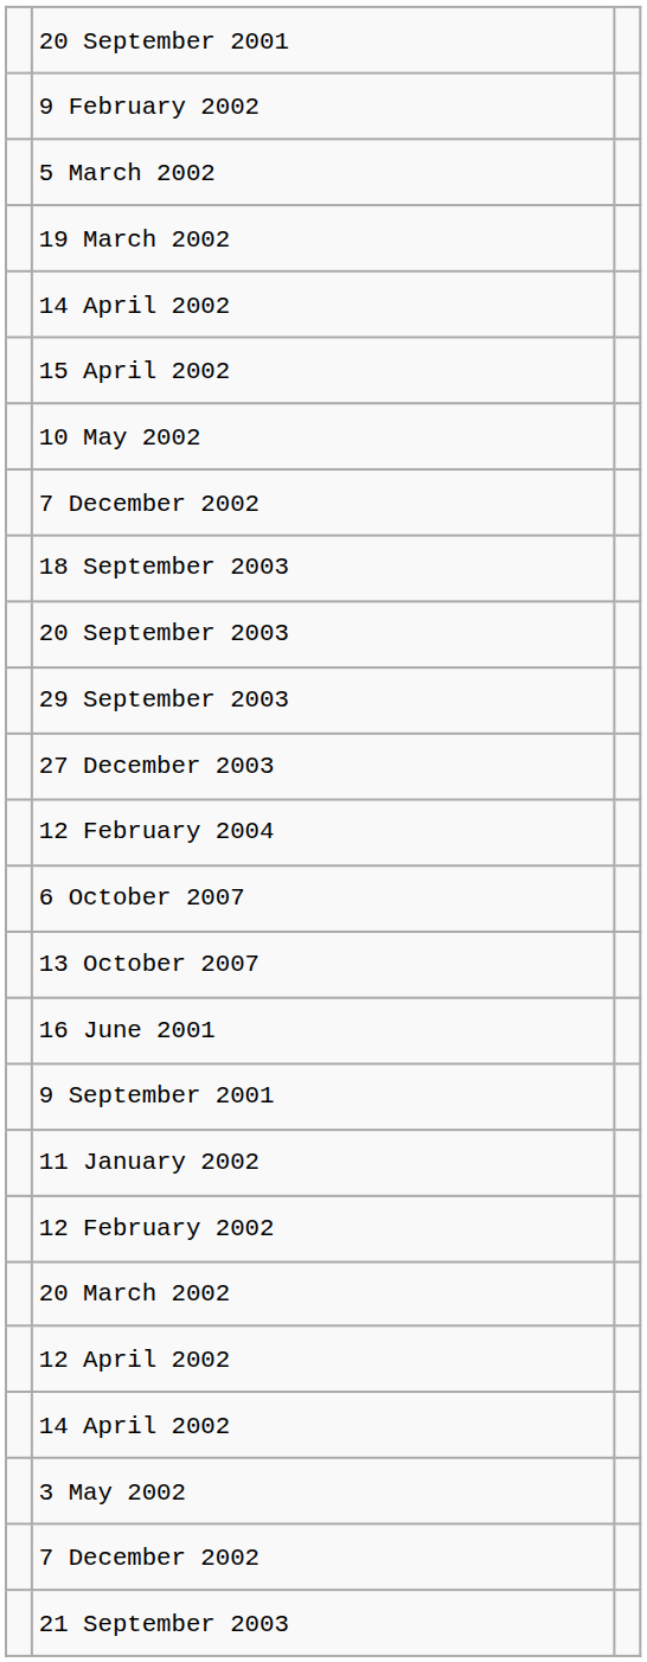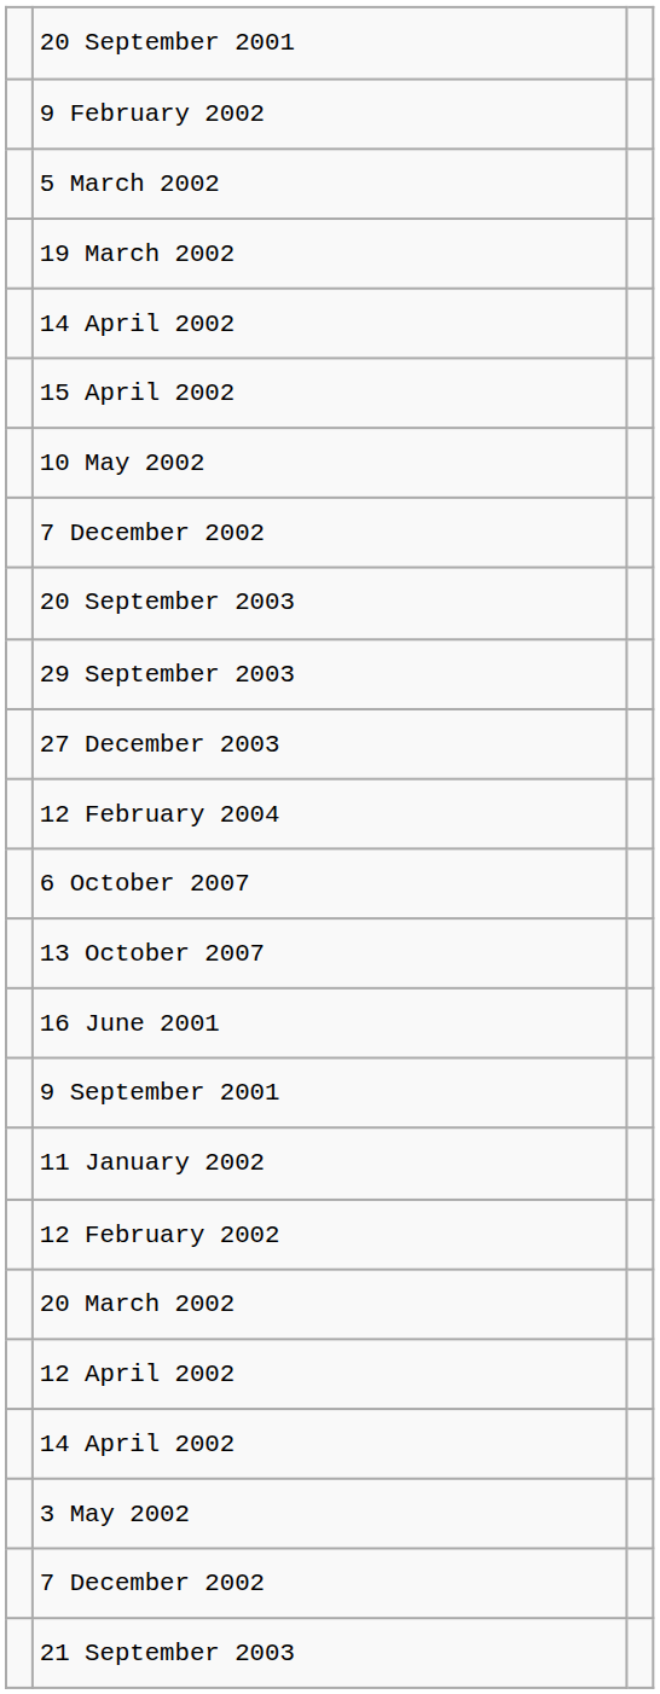- row: 18 September 2003
